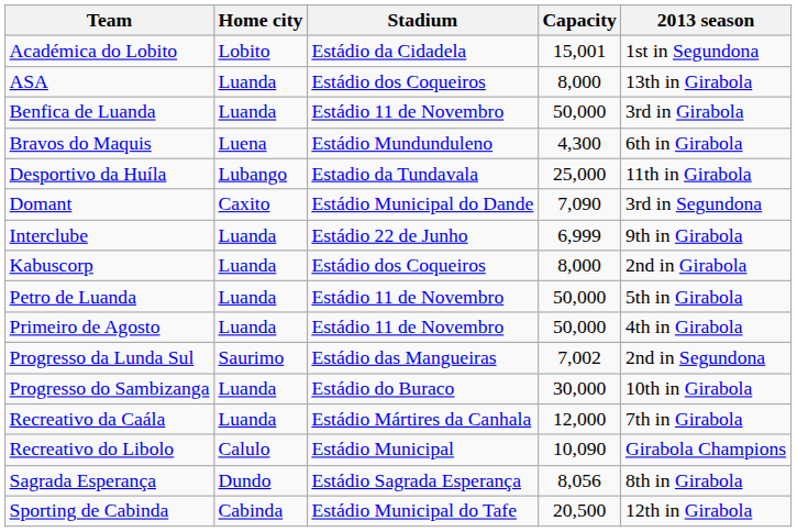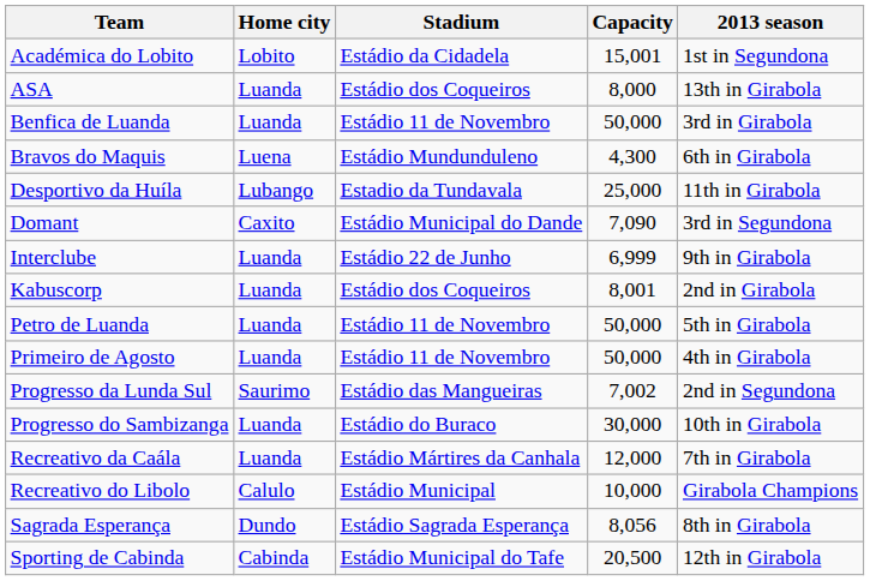Kabuscorp | Capacity: 8,000 -> 8,001
Recreativo do Libolo | Capacity: 10,090 -> 10,000
